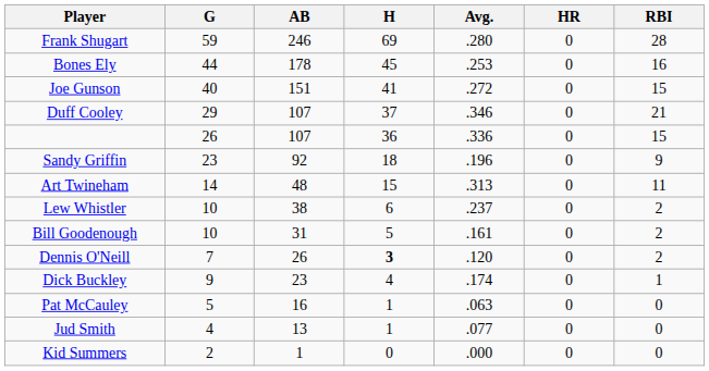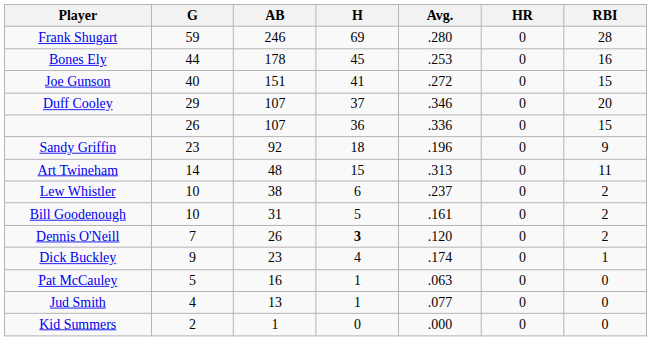Duff Cooley | RBI: 21 -> 20
